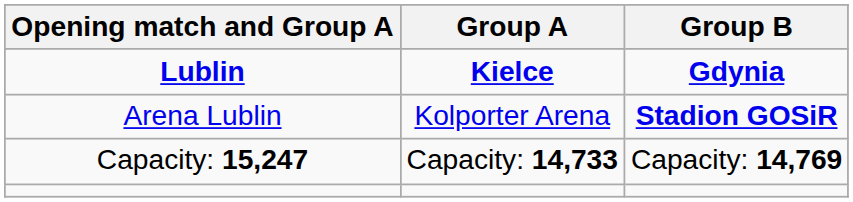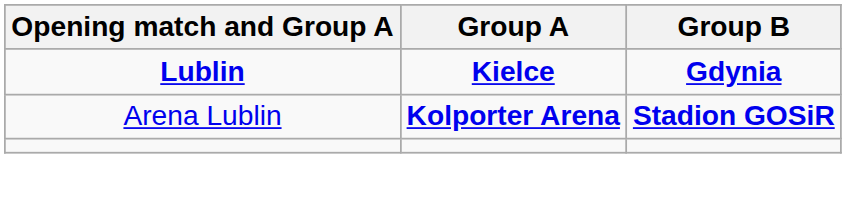Arena Lublin | Group A: normal -> bold
- row: Capacity: 15,247 | Capacity: 14,733 | Capacity: 14,769
